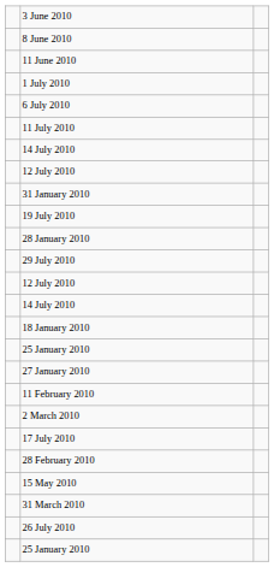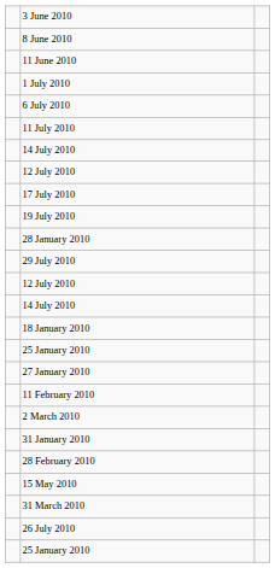rows swapped: 17 July 2010 <-> 31 January 2010
